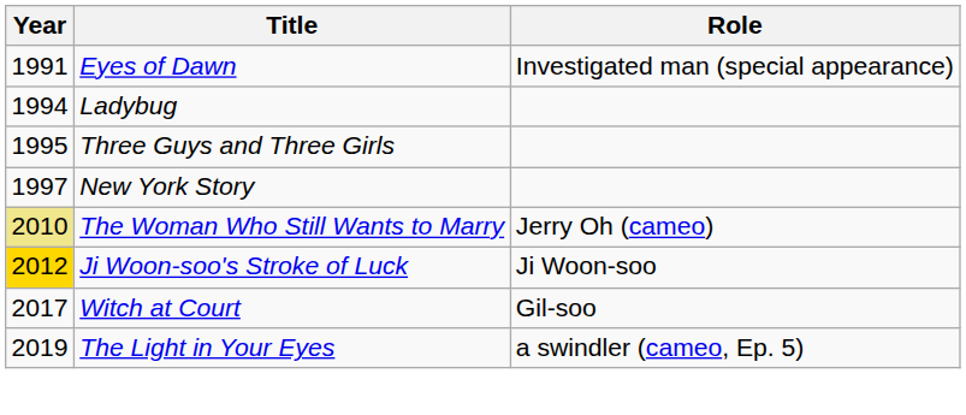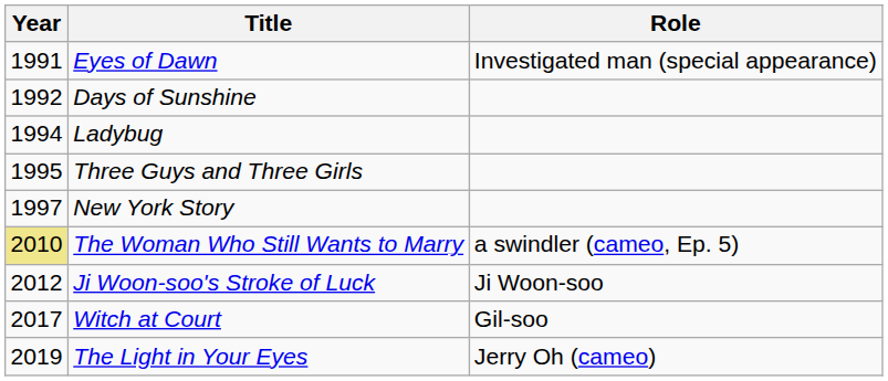+ row: 1992 | Days of Sunshine
The Woman Who Still Wants to Marry | Role: Jerry Oh (cameo) -> a swindler (cameo, Ep. 5)
Ji Woon-soo's Stroke of Luck | Year: gold background -> no background
The Light in Your Eyes | Role: a swindler (cameo, Ep. 5) -> Jerry Oh (cameo)
